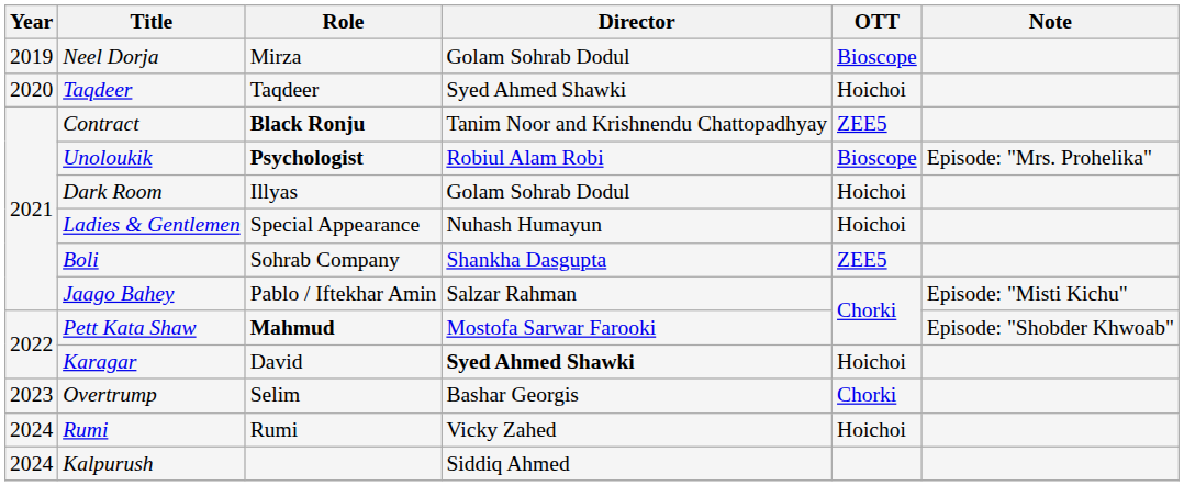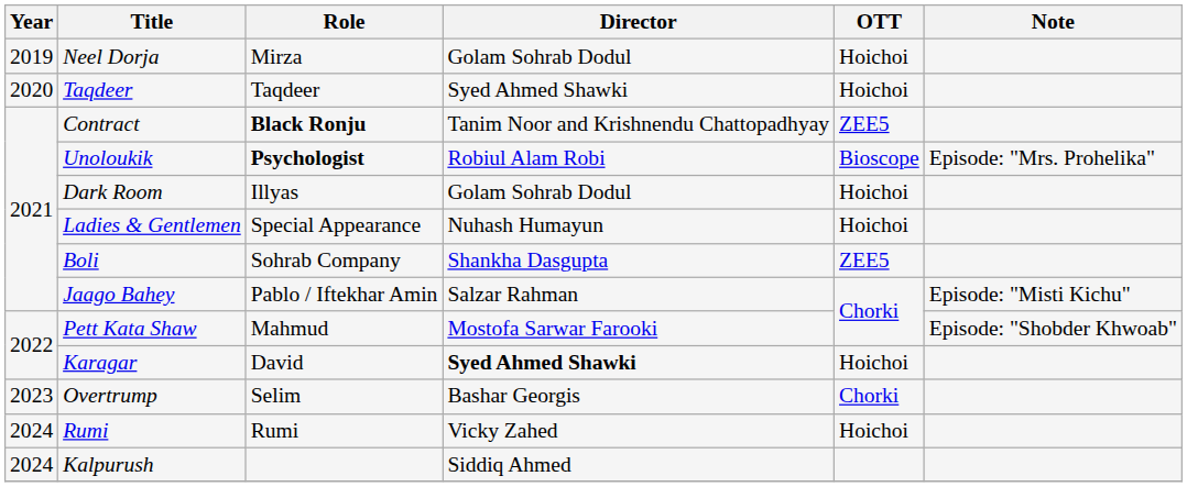Neel Dorja | OTT: Bioscope -> Hoichoi
Pett Kata Shaw | Role: bold -> normal
